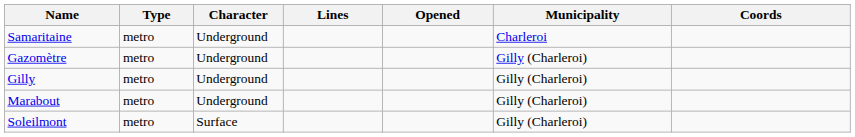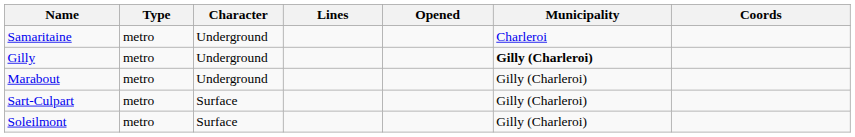- row: Gazomètre | metro | Underground | Gilly (Charleroi)
Gilly | Municipality: normal -> bold
+ row: Sart-Culpart | metro | Surface | Gilly (Charleroi)
